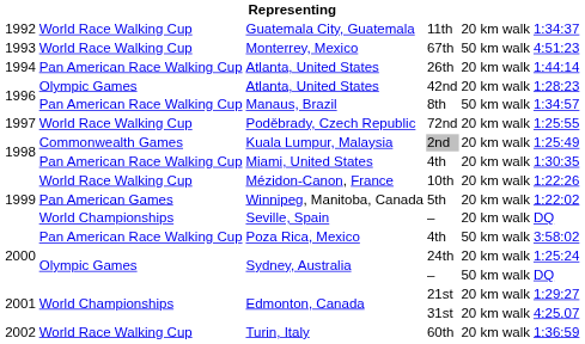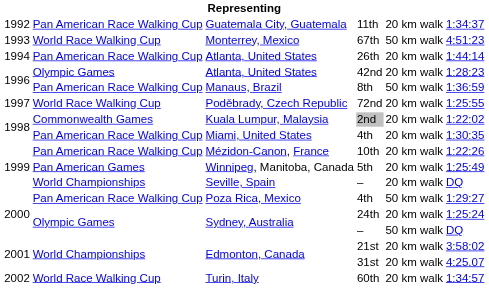11th | column 2: World Race Walking Cup -> Pan American Race Walking Cup
8th | column 6: 1:34:57 -> 1:36:59
2nd | column 6: 1:25:49 -> 1:22:02
10th | column 2: World Race Walking Cup -> Pan American Race Walking Cup
5th | column 6: 1:22:02 -> 1:25:49
Poza Rica, Mexico / 4th | column 6: 3:58:02 -> 1:29:27
21st | column 6: 1:29:27 -> 3:58:02
60th | column 6: 1:36:59 -> 1:34:57
